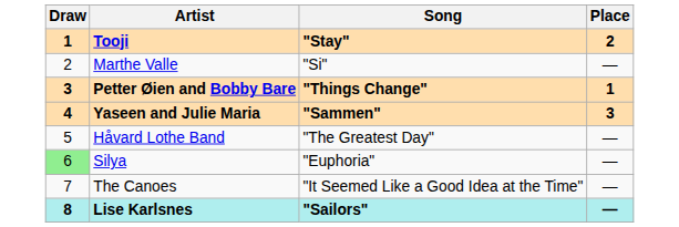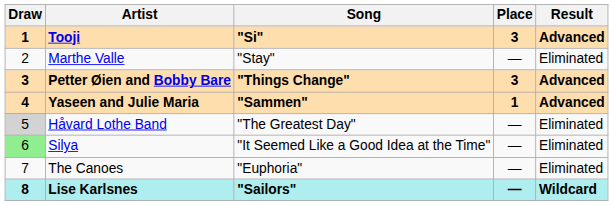+ column: Result | Advanced | Eliminated | Advanced | Advanced | Eliminated | Eliminated | Eliminated | Wildcard
Tooji | Song: "Stay" -> "Si"
Tooji | Place: 2 -> 3
Marthe Valle | Song: "Si" -> "Stay"
Petter Øien and Bobby Bare | Place: 1 -> 3
Yaseen and Julie Maria | Place: 3 -> 1
Håvard Lothe Band | Draw: no background -> lightgrey background
Silya | Song: "Euphoria" -> "It Seemed Like a Good Idea at the Time"
The Canoes | Song: "It Seemed Like a Good Idea at the Time" -> "Euphoria"
